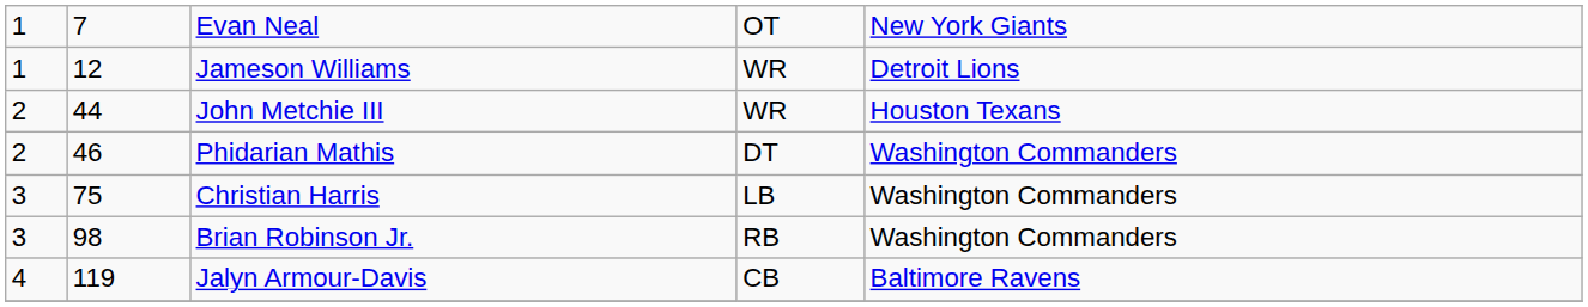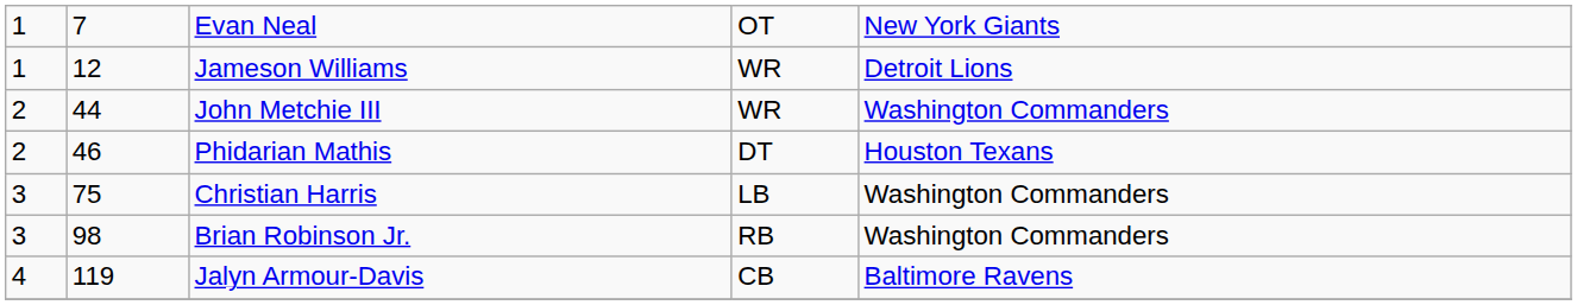John Metchie III | column 5: Houston Texans -> Washington Commanders
Phidarian Mathis | column 5: Washington Commanders -> Houston Texans
